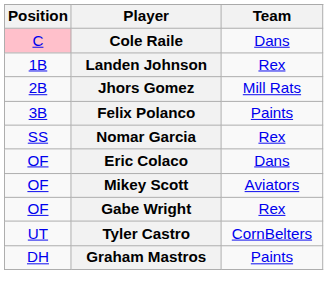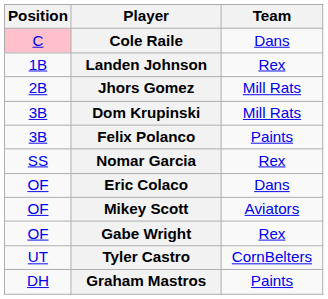+ row: 3B | Dom Krupinski | Mill Rats
